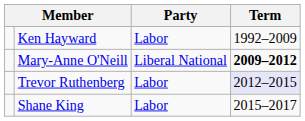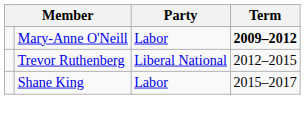- row: Ken Hayward | Labor | 1992–2009
Mary-Anne O'Neill | Party: Liberal National -> Labor
Trevor Ruthenberg | Party: Labor -> Liberal National
Trevor Ruthenberg | Term: lavender background -> no background
